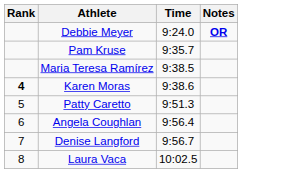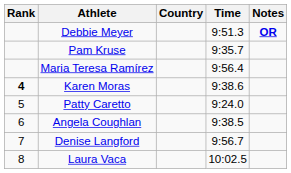+ column: Country
Debbie Meyer | Time: 9:24.0 -> 9:51.3
Maria Teresa Ramírez | Time: 9:38.5 -> 9:56.4
Patty Caretto | Time: 9:51.3 -> 9:24.0
Angela Coughlan | Time: 9:56.4 -> 9:38.5
